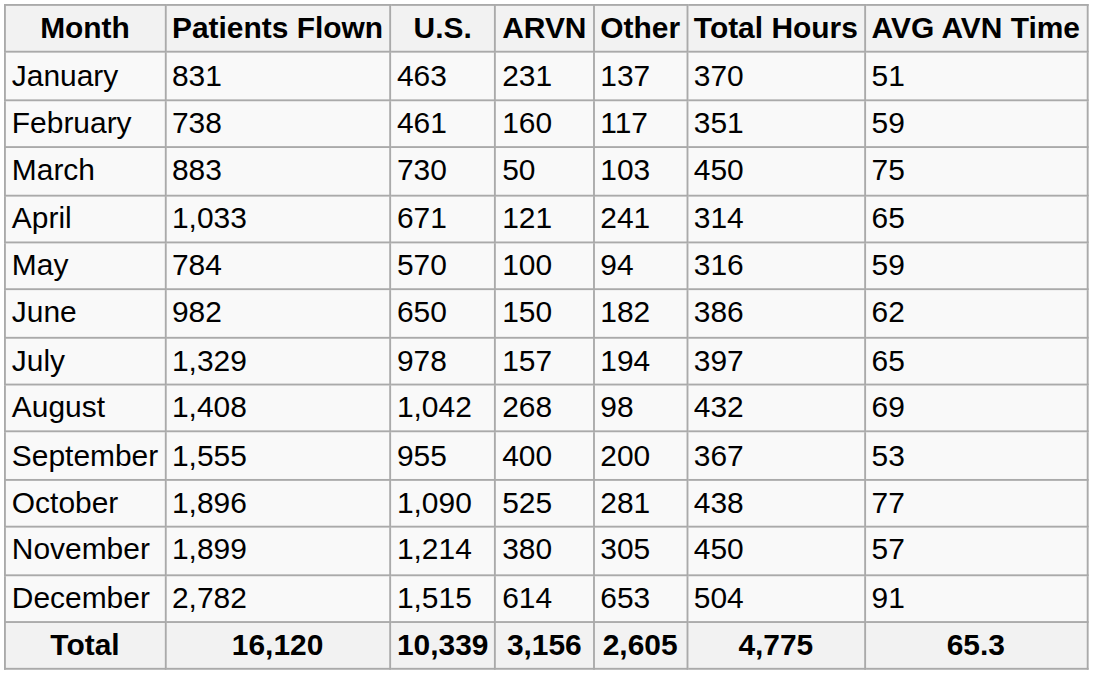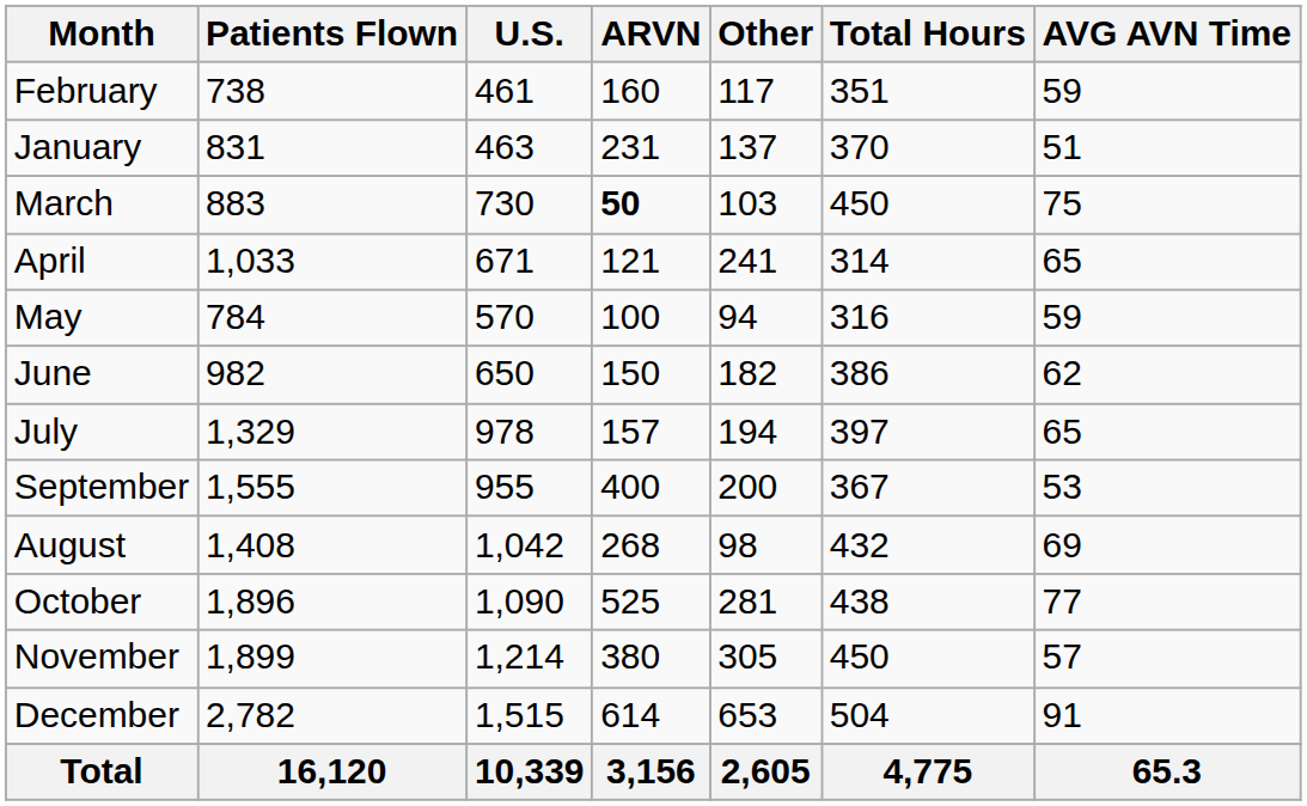rows swapped: January <-> February
March | ARVN: normal -> bold
rows swapped: August <-> September
